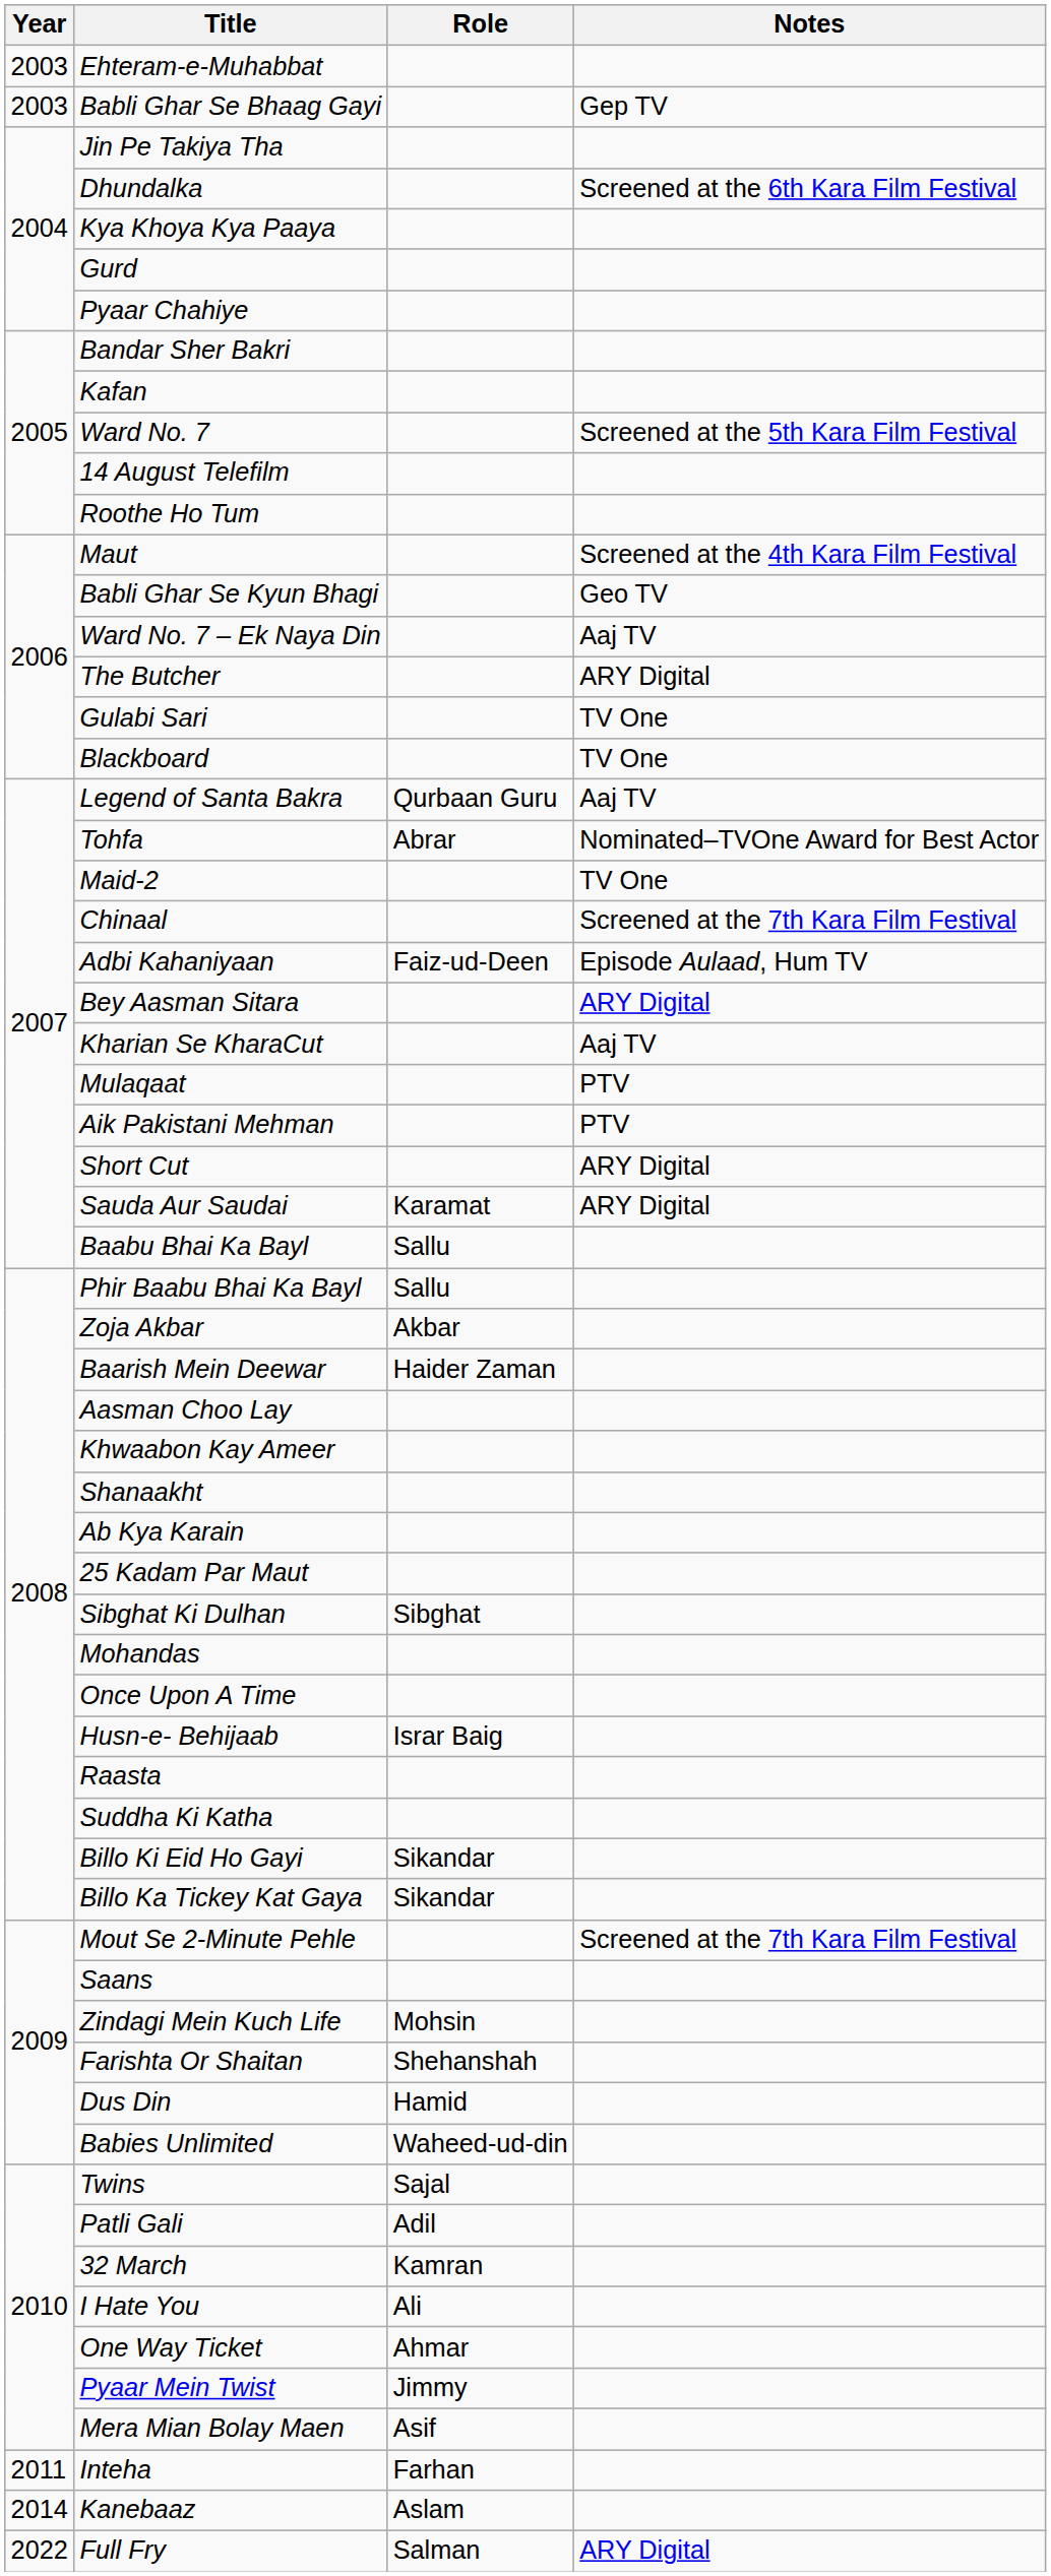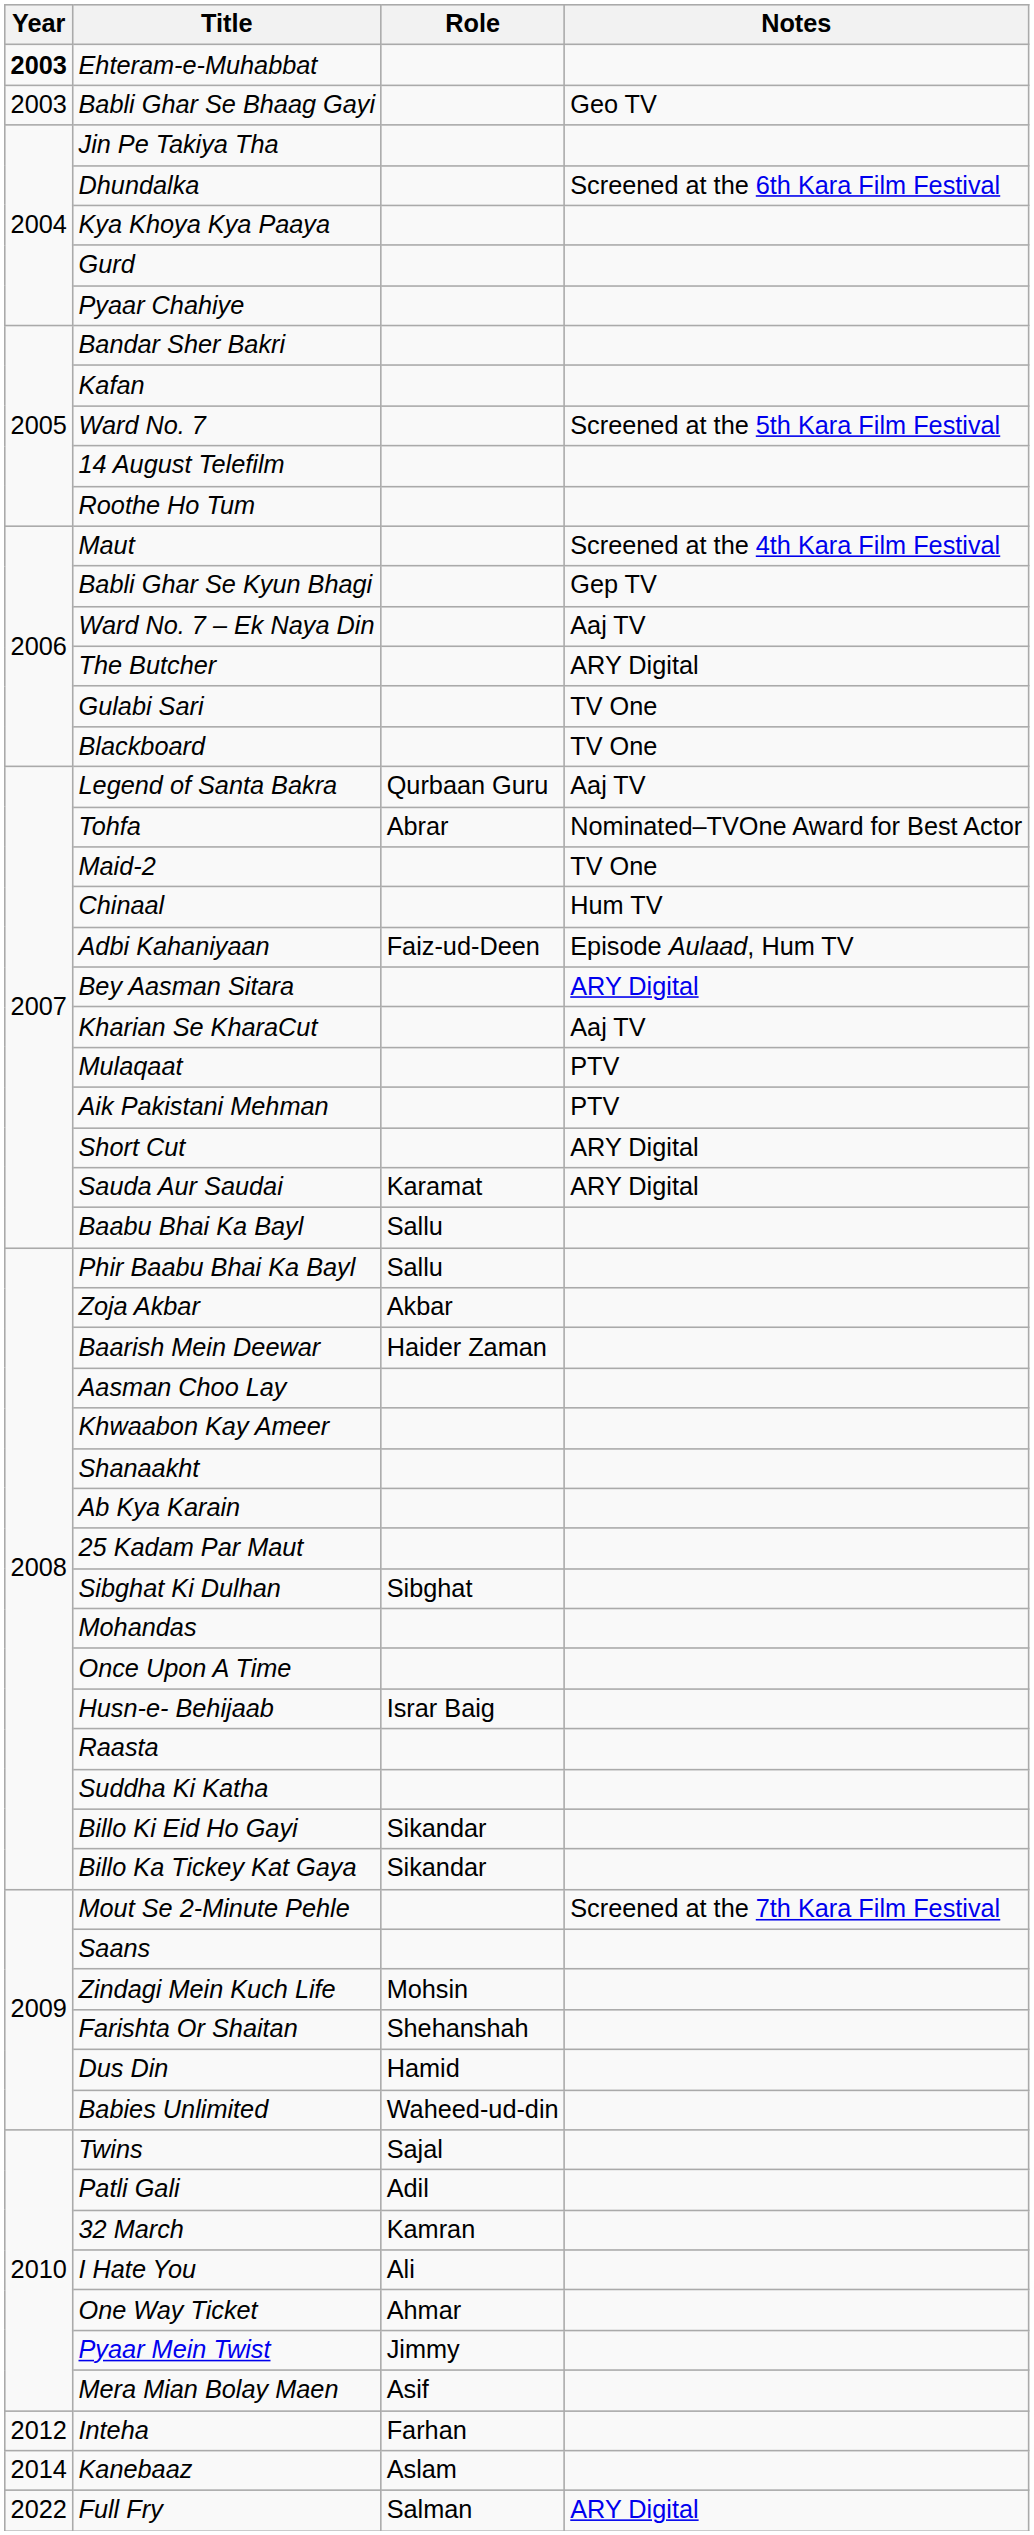Ehteram-e-Muhabbat | Year: normal -> bold
Babli Ghar Se Bhaag Gayi | Notes: Gep TV -> Geo TV
Babli Ghar Se Kyun Bhagi | Notes: Geo TV -> Gep TV
Chinaal | Notes: Screened at the 7th Kara Film Festival -> Hum TV
Inteha | Year: 2011 -> 2012
